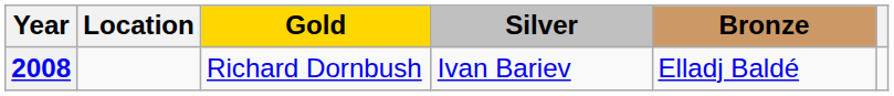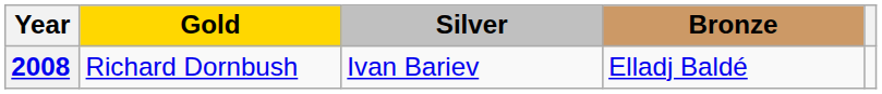- column: Location
